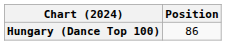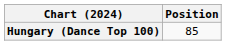Hungary (Dance Top 100) | Position: 86 -> 85
